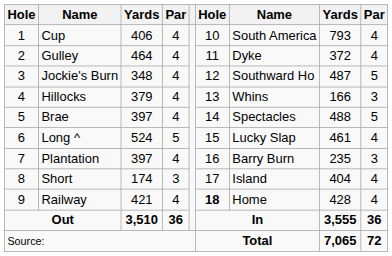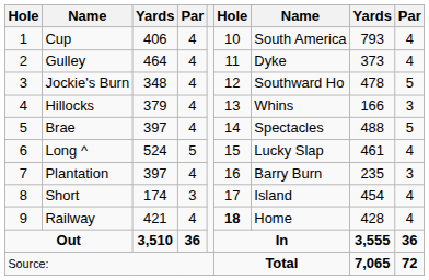Gulley | column 8: 372 -> 373
Jockie's Burn | column 8: 487 -> 478
Short | column 8: 404 -> 454
